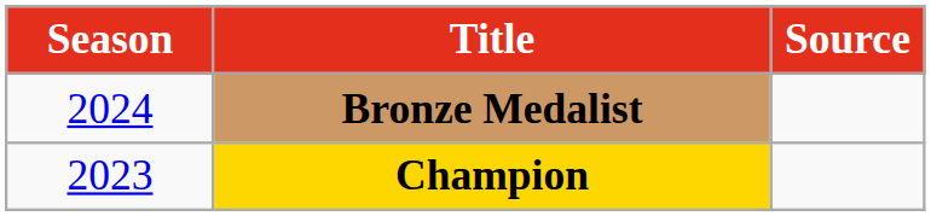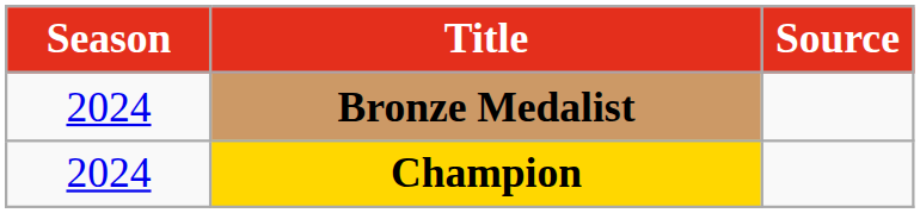Champion | Season: 2023 -> 2024
